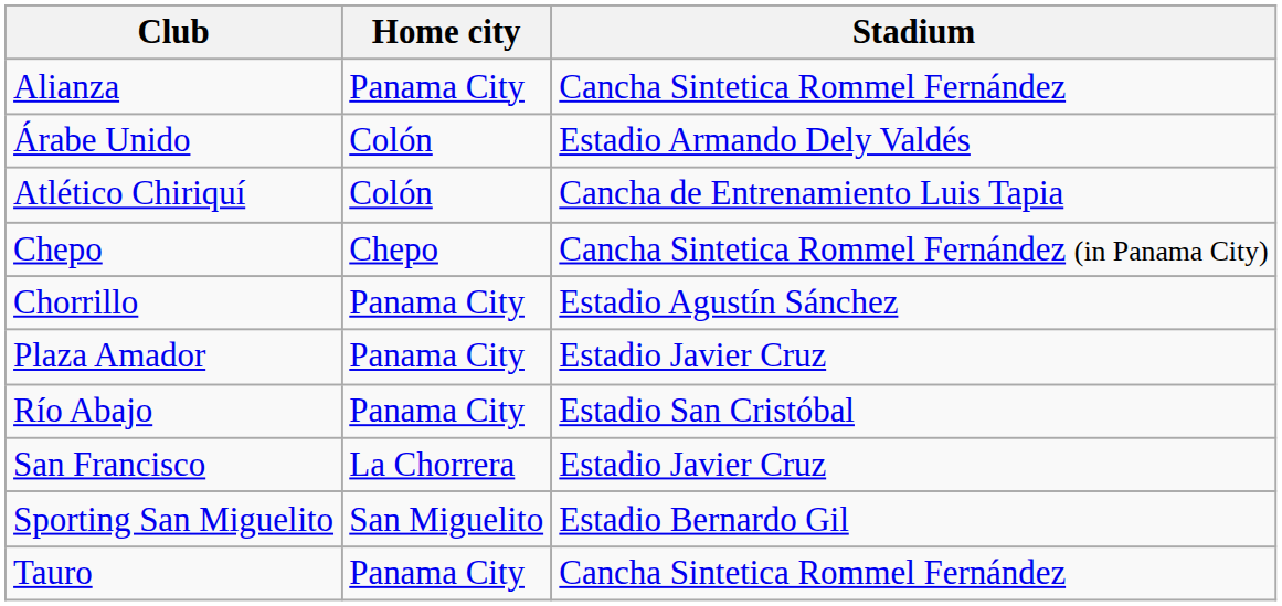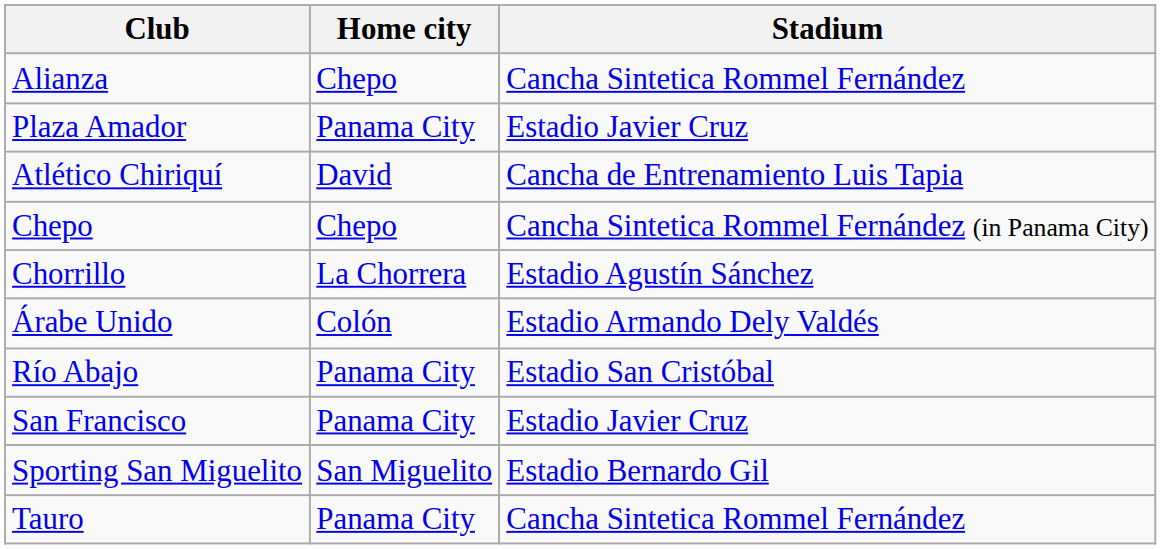Alianza | Home city: Panama City -> Chepo
rows swapped: Árabe Unido <-> Plaza Amador
Atlético Chiriquí | Home city: Colón -> David
Chorrillo | Home city: Panama City -> La Chorrera
San Francisco | Home city: La Chorrera -> Panama City
